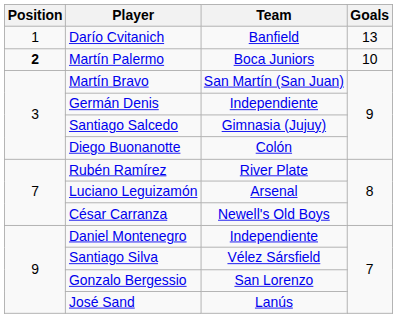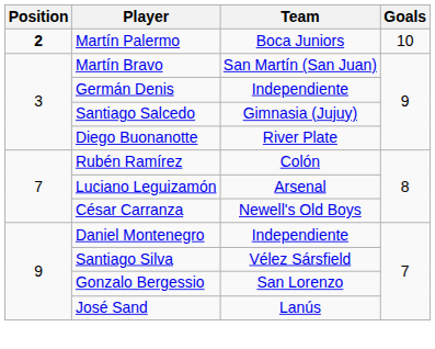- row: 1 | Darío Cvitanich | Banfield | 13
Diego Buonanotte | Team: Colón -> River Plate
Rubén Ramírez | Team: River Plate -> Colón
